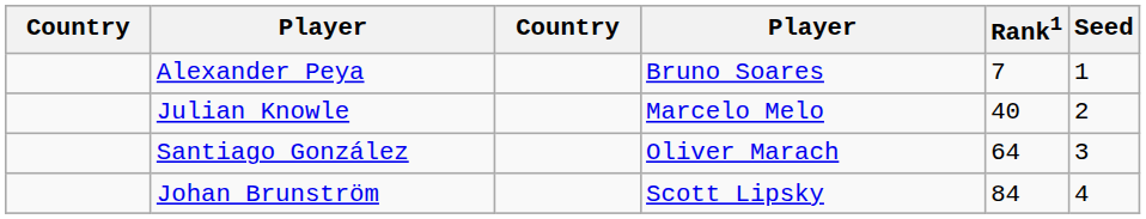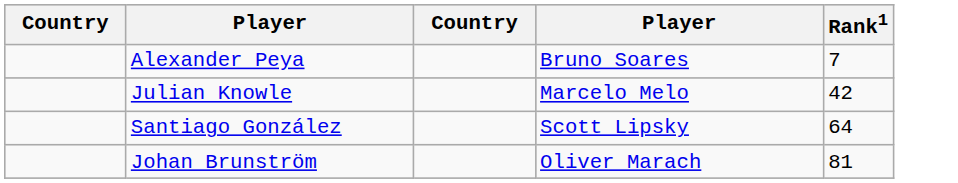- column: Seed | 1 | 2 | 3 | 4
Julian Knowle | Rank1: 40 -> 42
Santiago González | column 4: Oliver Marach -> Scott Lipsky
Johan Brunström | column 4: Scott Lipsky -> Oliver Marach
Johan Brunström | Rank1: 84 -> 81
